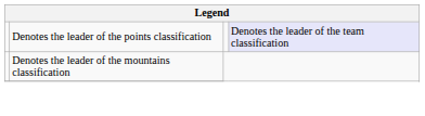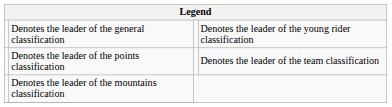+ row: Denotes the leader of the general classification | Denotes the leader of the young rider classification
Denotes the leader of the points classification | column 4: lavender background -> no background
